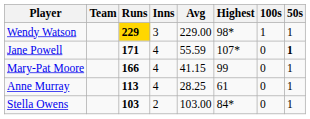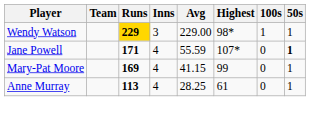Mary-Pat Moore | Runs: 166 -> 169
- row: Stella Owens | 103 | 2 | 103.00 | 84* | 0 | 1
